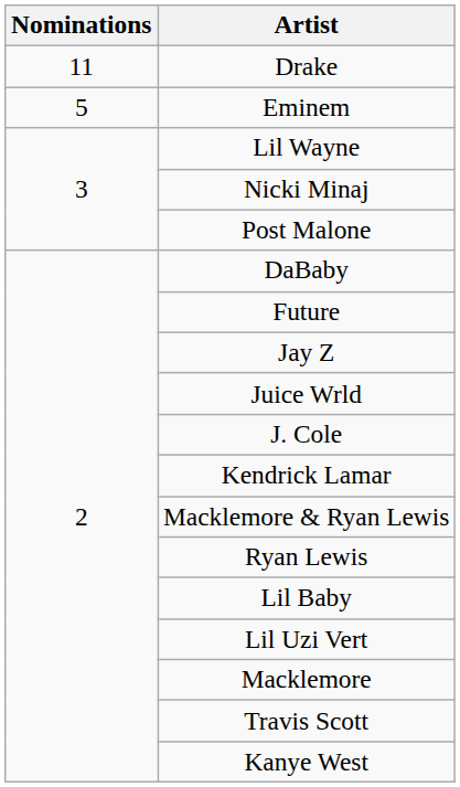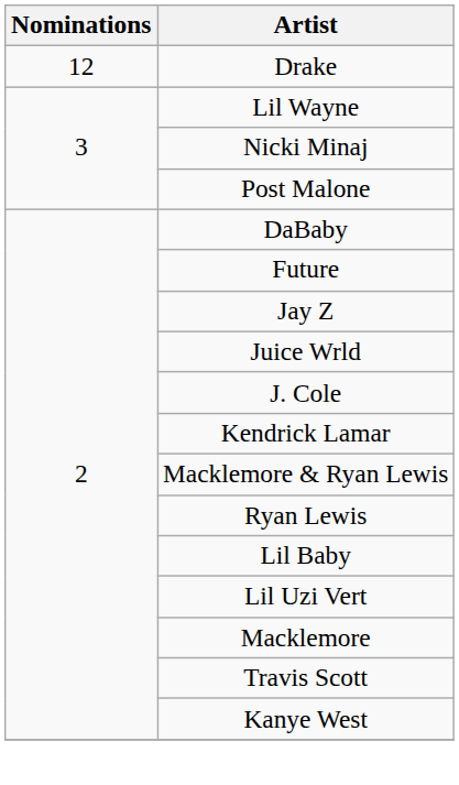Drake | Nominations: 11 -> 12
- row: 5 | Eminem
